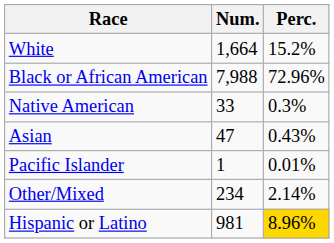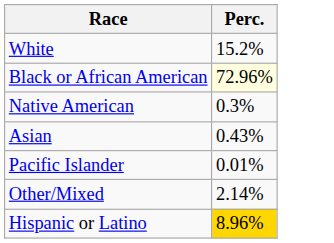- column: Num. | 1,664 | 7,988 | 33 | 47 | 1 | 234 | 981
Black or African American | Perc.: no background -> lightyellow background
